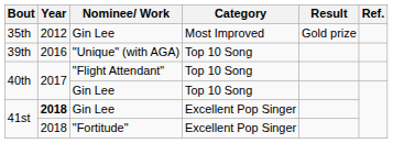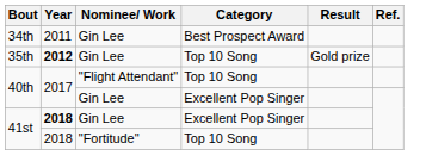+ row: 34th | 2011 | Gin Lee | Best Prospect Award
35th | Year: normal -> bold
35th | Category: Most Improved -> Top 10 Song
- row: 39th | 2016 | "Unique" (with AGA) | Top 10 Song
40th / Gin Lee | Category: Top 10 Song -> Excellent Pop Singer
41st / "Fortitude" | Category: Excellent Pop Singer -> Top 10 Song
